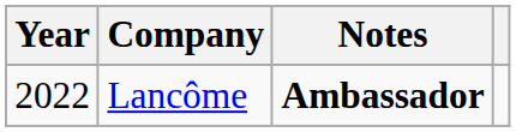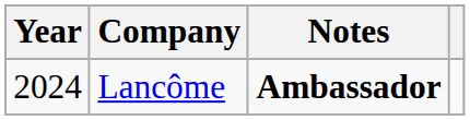Lancôme | Year: 2022 -> 2024
